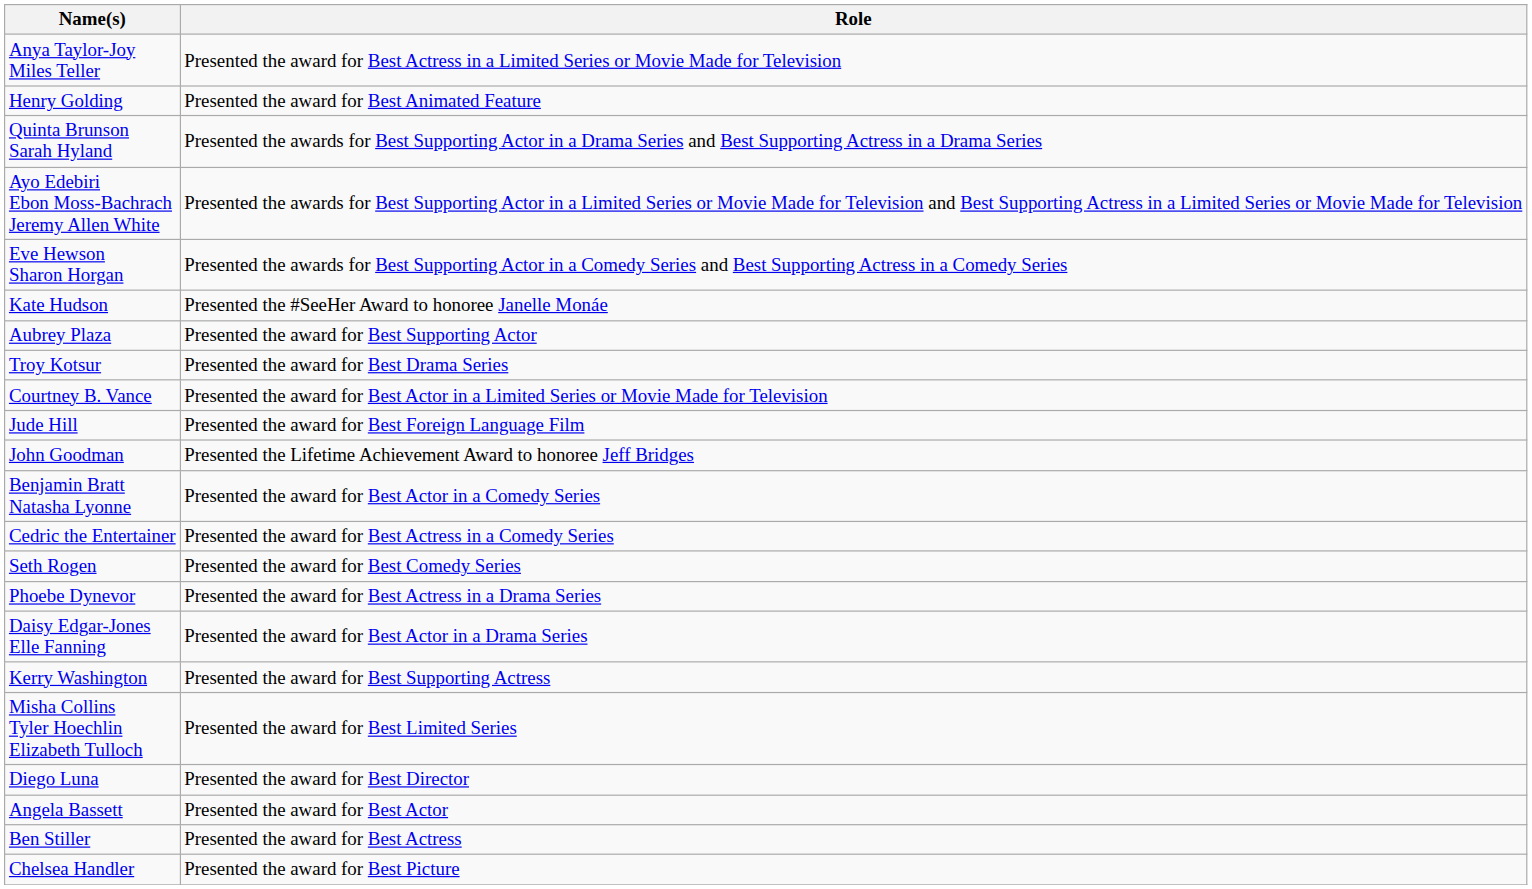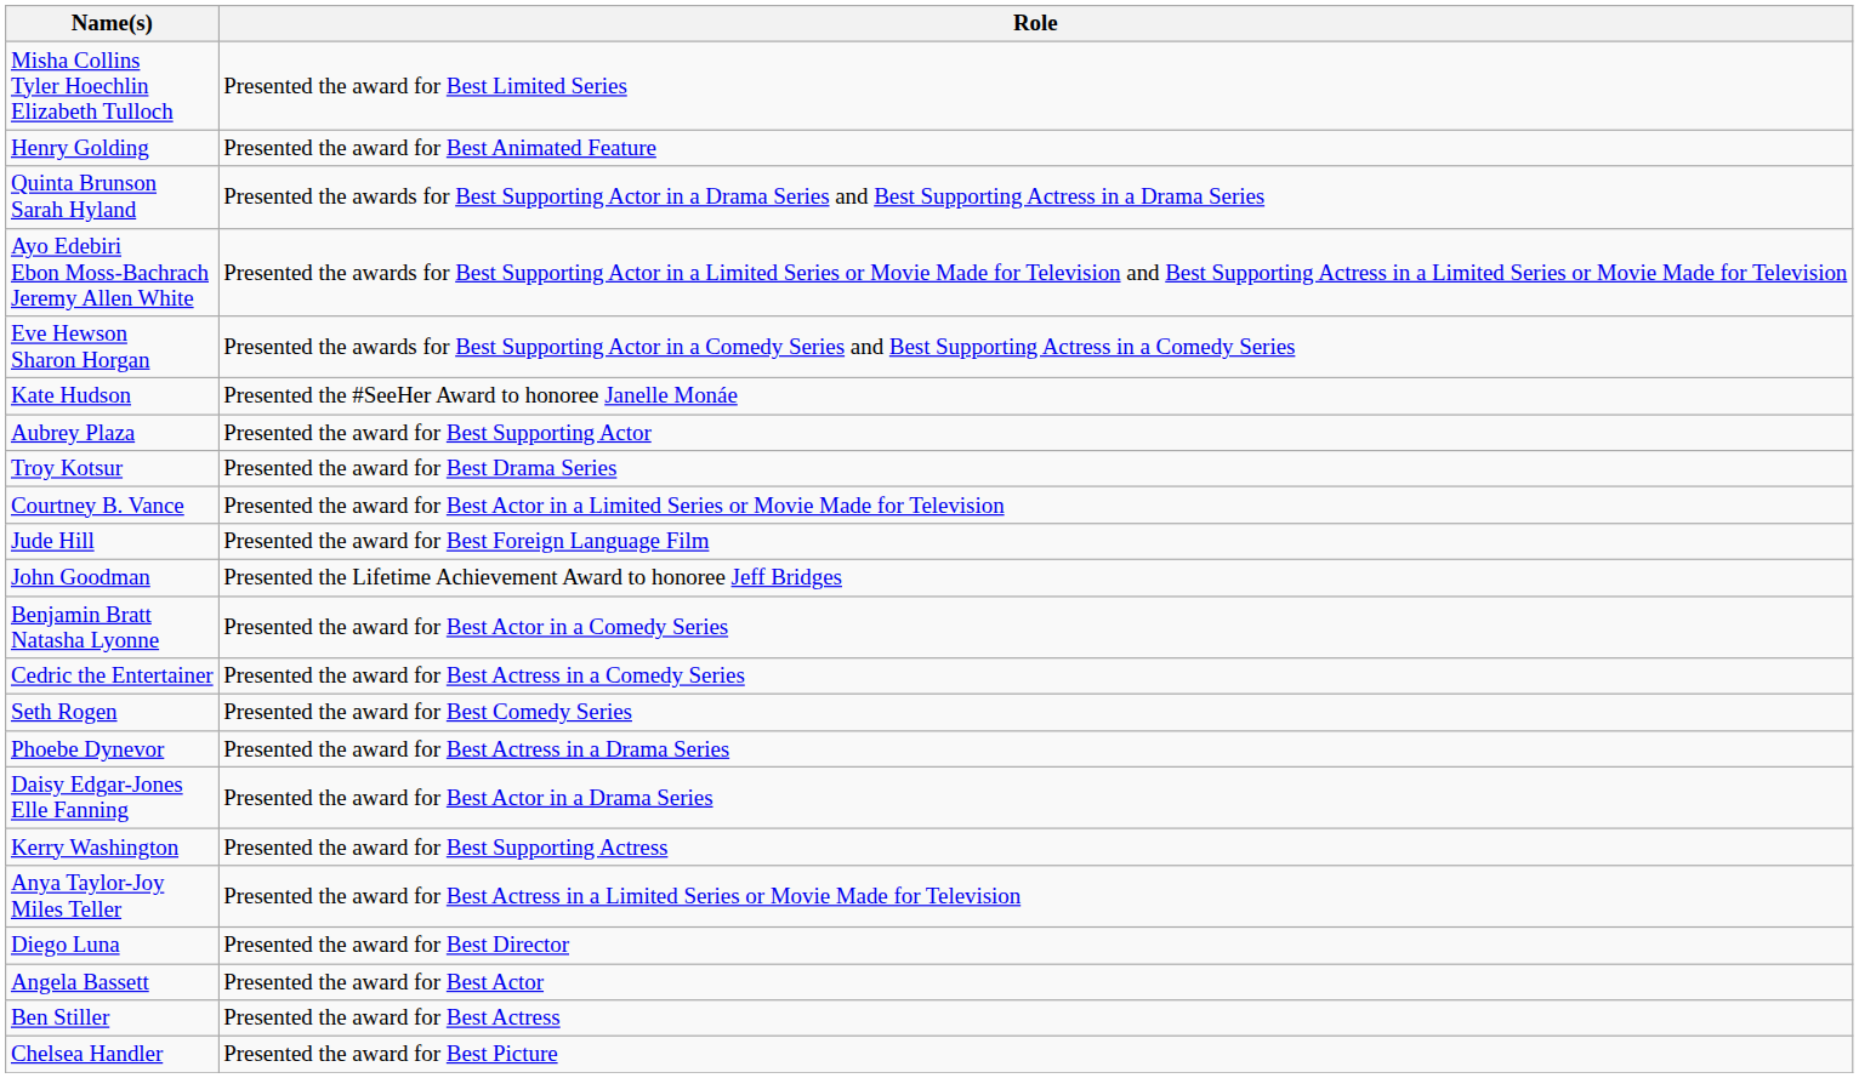rows swapped: Anya Taylor-Joy Miles Teller <-> Misha Collins Tyler Hoechlin Elizabeth Tulloch
